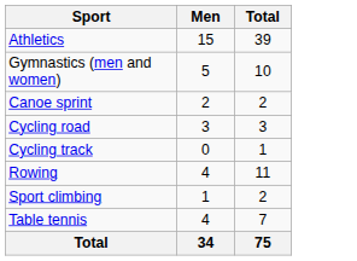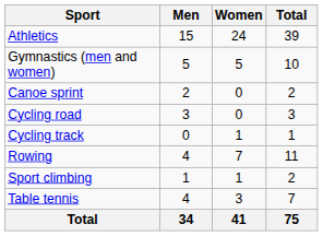+ column: Women | 24 | 5 | 0 | 0 | 1 | 7 | 1 | 3 | 41
